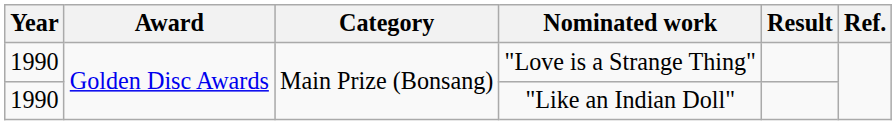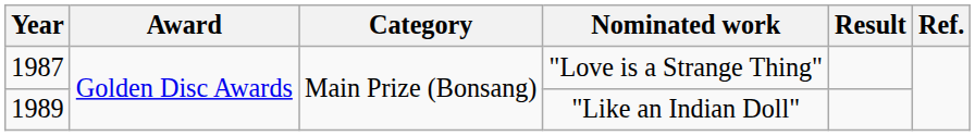"Love is a Strange Thing" | Year: 1990 -> 1987
"Like an Indian Doll" | Year: 1990 -> 1989
